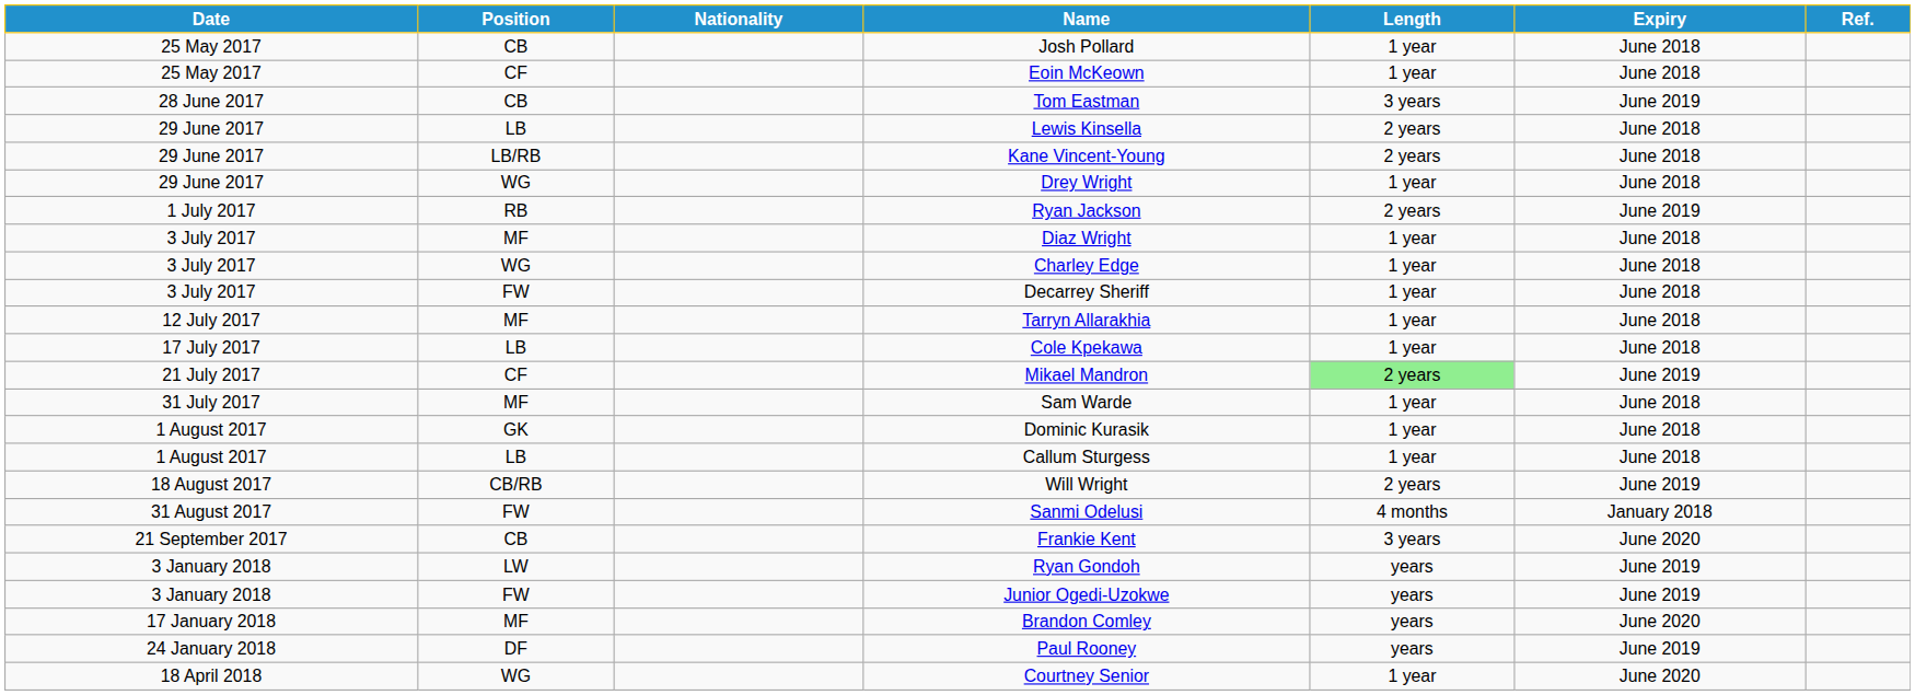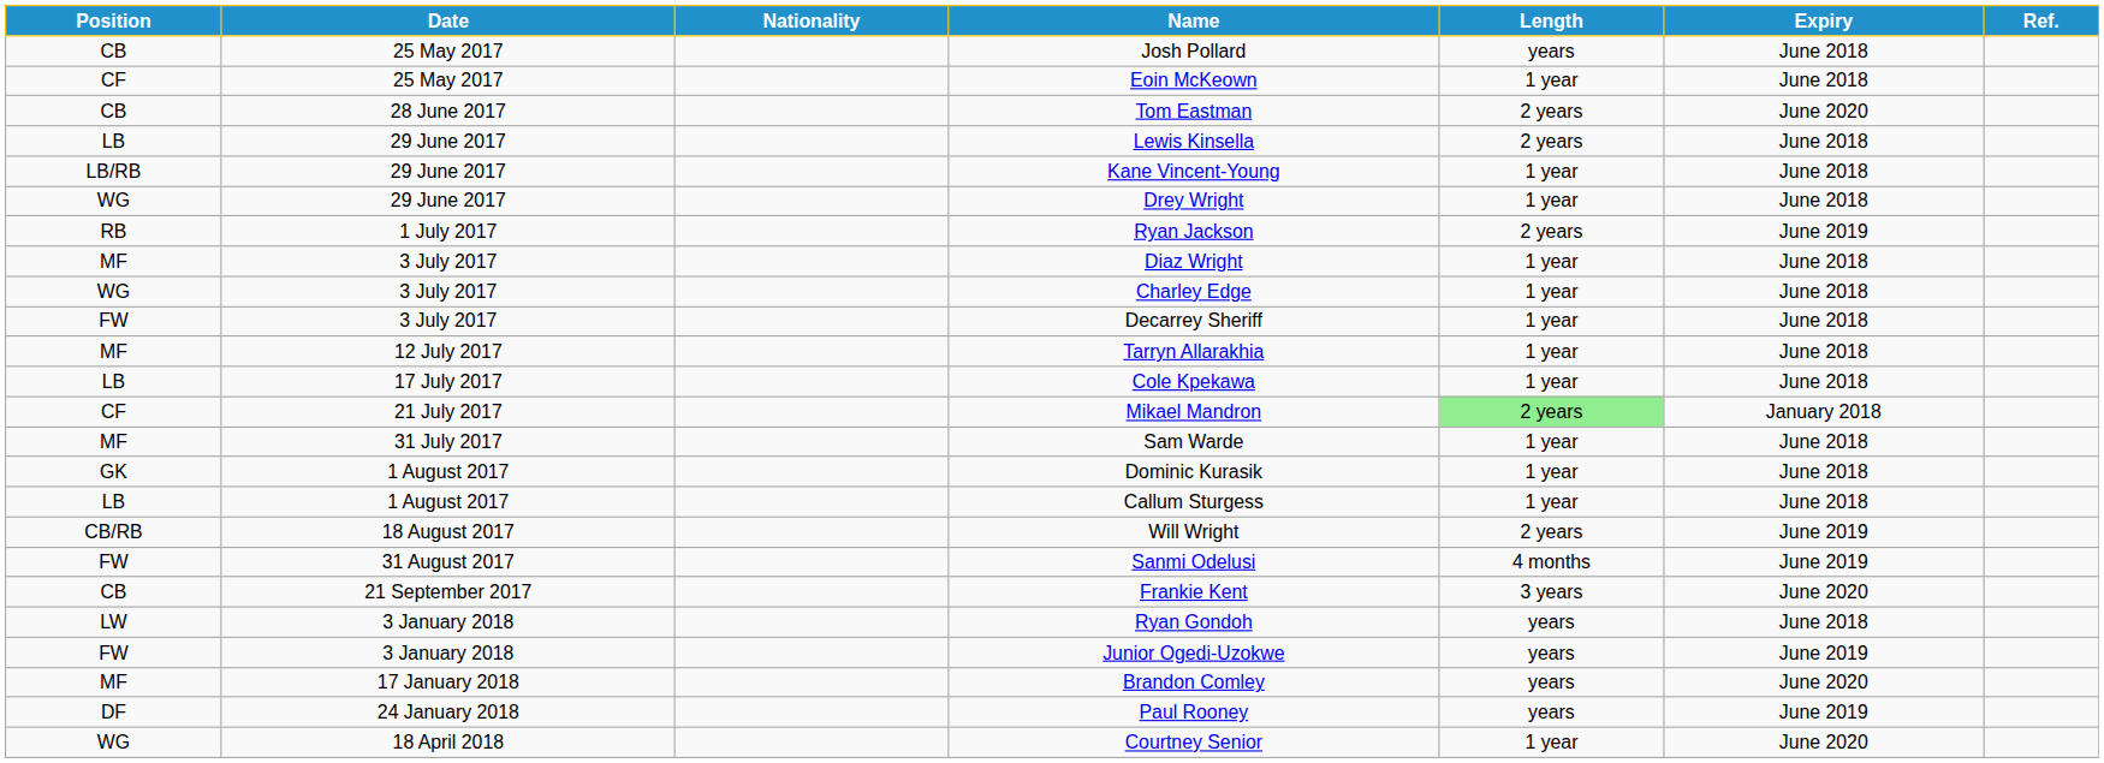columns swapped: Date <-> Position
Josh Pollard | Length: 1 year -> years
Tom Eastman | Length: 3 years -> 2 years
Tom Eastman | Expiry: June 2019 -> June 2020
Kane Vincent-Young | Length: 2 years -> 1 year
Mikael Mandron | Expiry: June 2019 -> January 2018
Sanmi Odelusi | Expiry: January 2018 -> June 2019
Ryan Gondoh | Expiry: June 2019 -> June 2018
